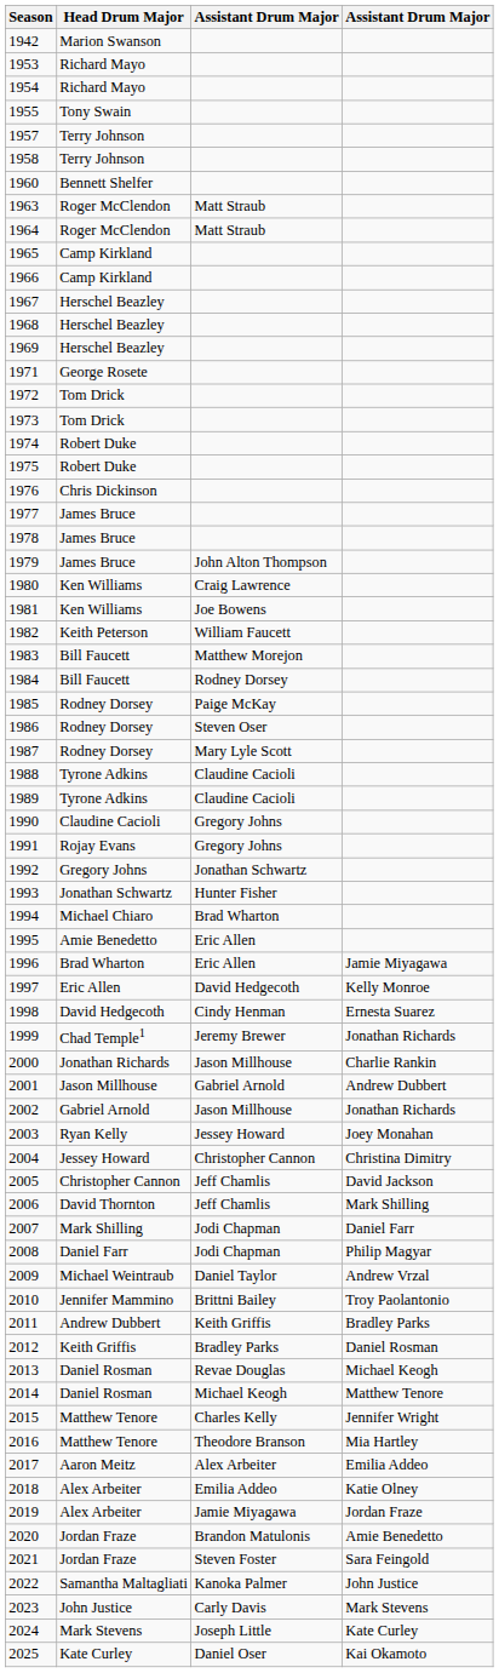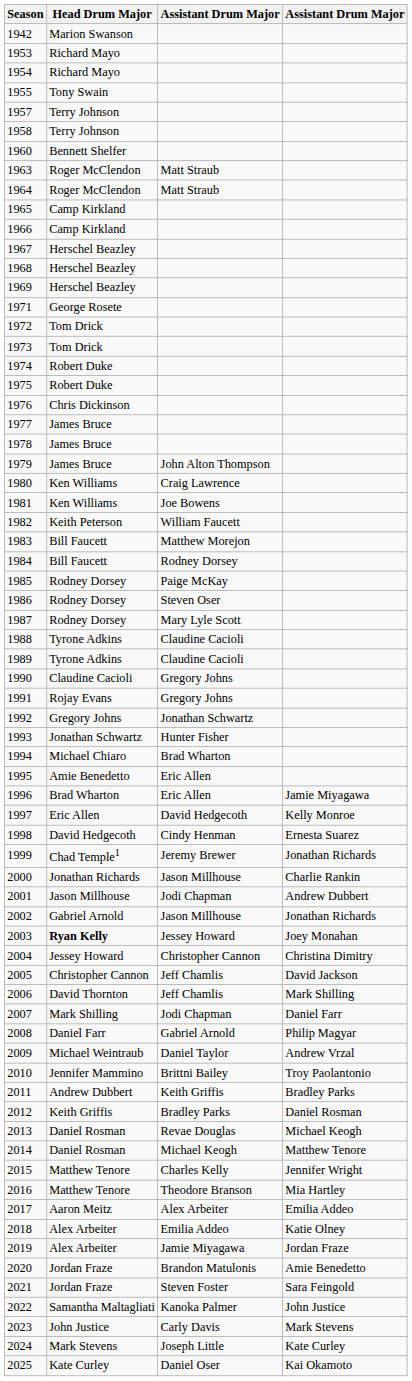2001 | column 3: Gabriel Arnold -> Jodi Chapman
2003 | Head Drum Major: normal -> bold
2008 | column 3: Jodi Chapman -> Gabriel Arnold
